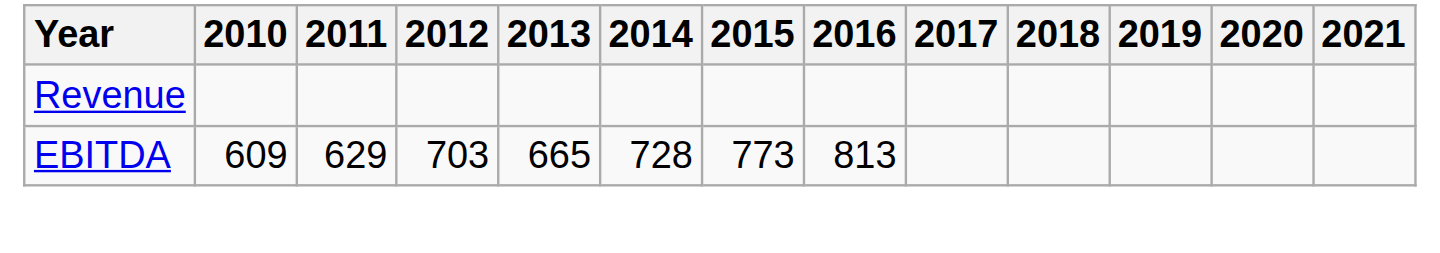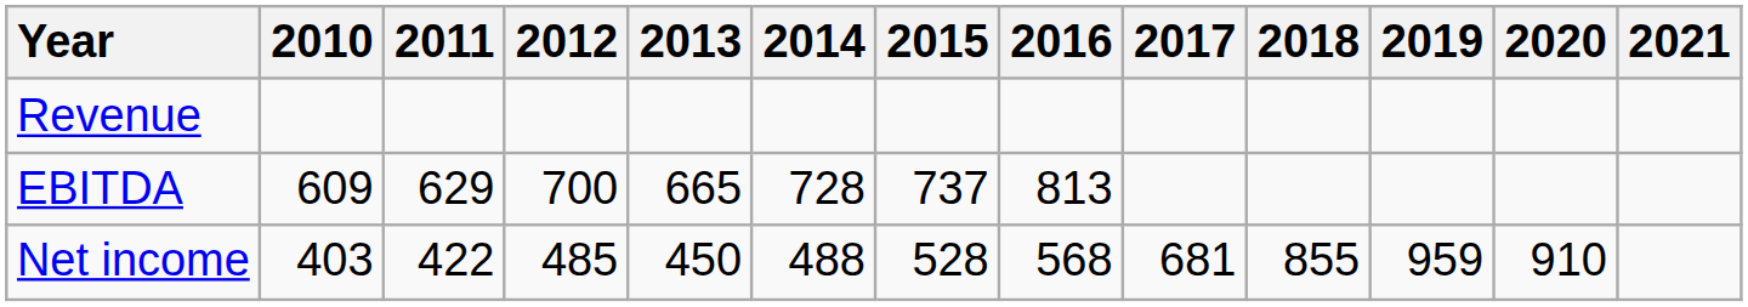EBITDA | 2012: 703 -> 700
EBITDA | 2015: 773 -> 737
+ row: Net income | 403 | 422 | 485 | 450 | 488 | 528 | 568 | 681 | 855 | 959 | 910
